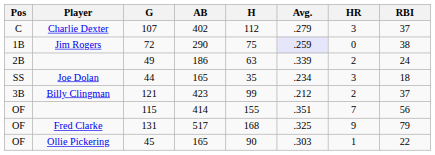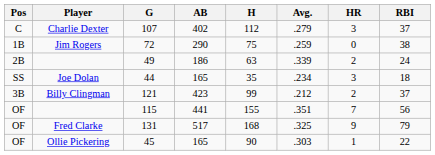72 | Avg.: lavender background -> no background
115 | AB: 414 -> 441
